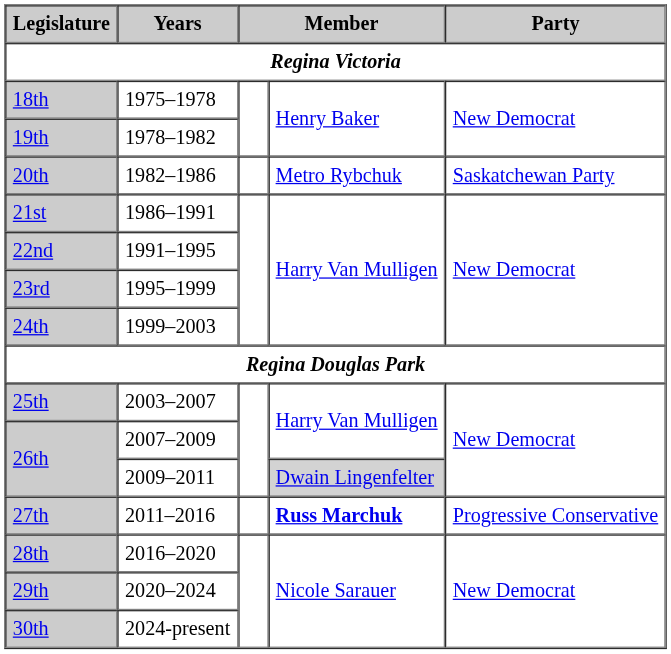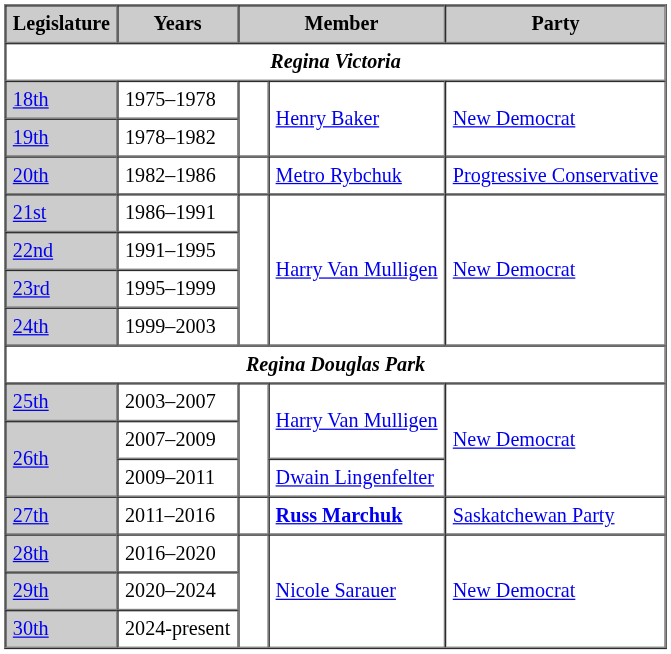20th | Party: Saskatchewan Party -> Progressive Conservative
26th / 2009–2011 | column 4: lightgrey background -> no background
27th | Party: Progressive Conservative -> Saskatchewan Party
